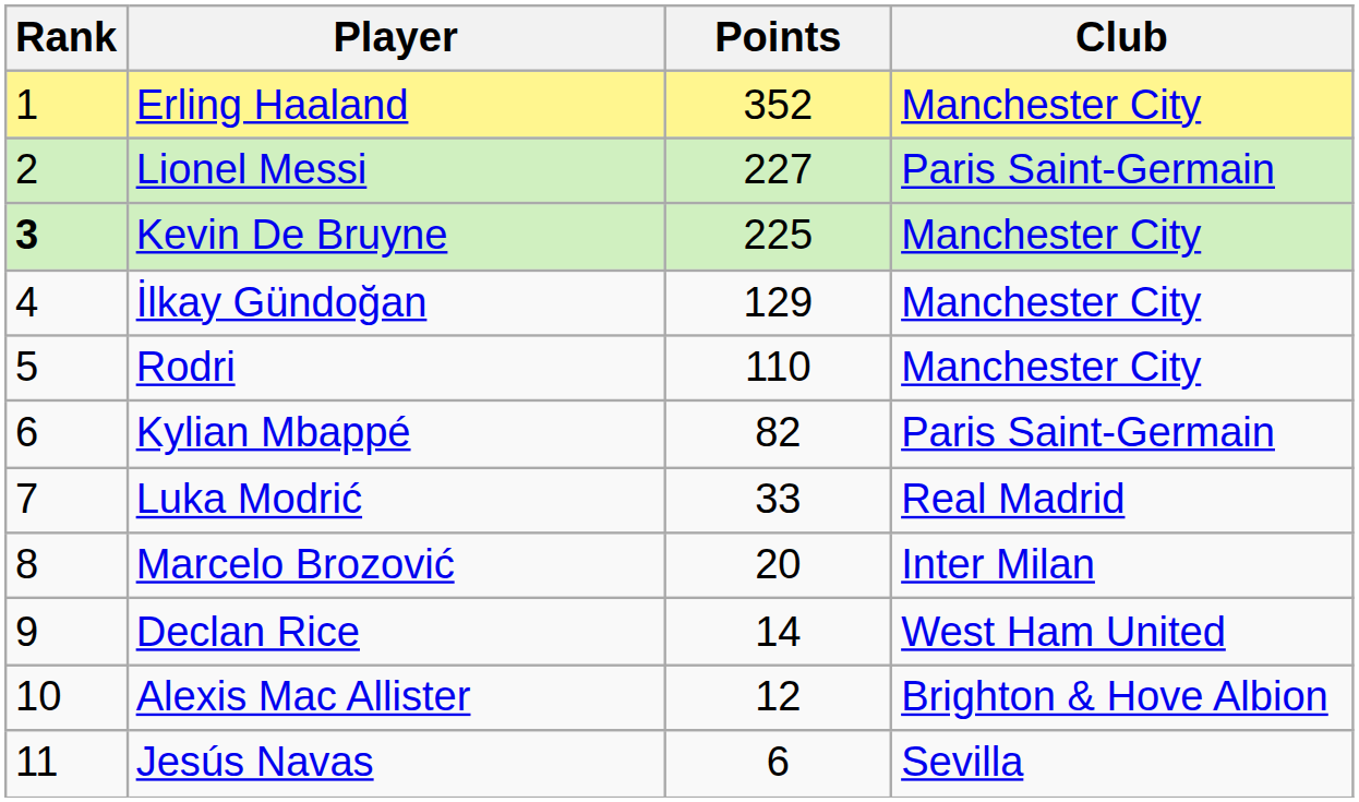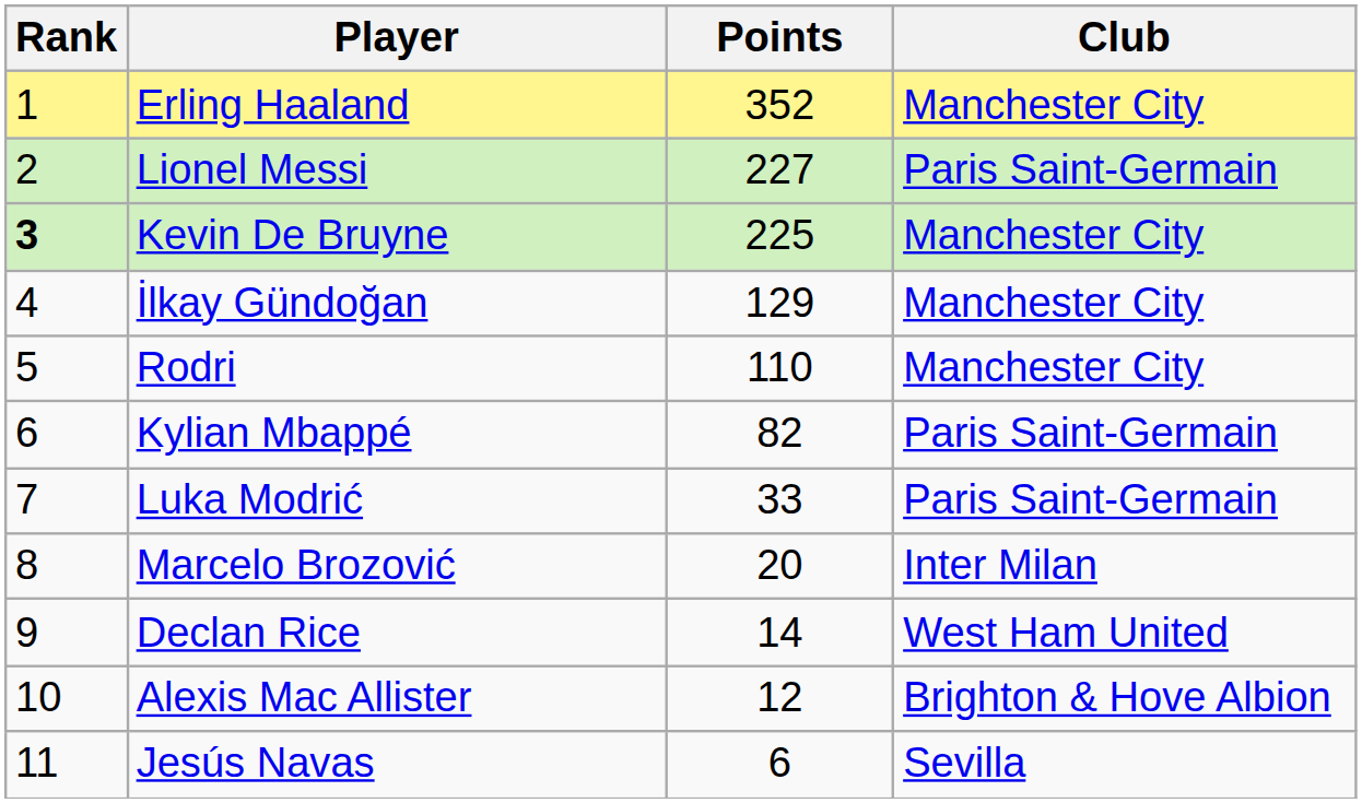Luka Modrić | Club: Real Madrid -> Paris Saint-Germain
